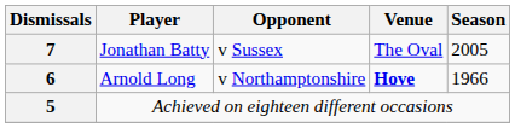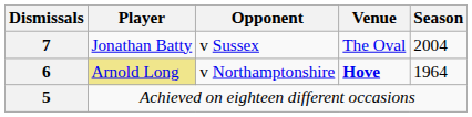7 | Season: 2005 -> 2004
6 | Player: no background -> khaki background
6 | Season: 1966 -> 1964
